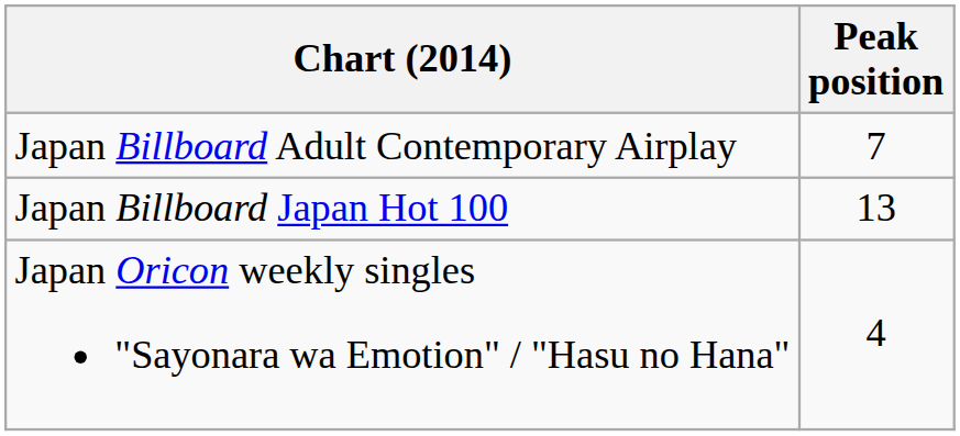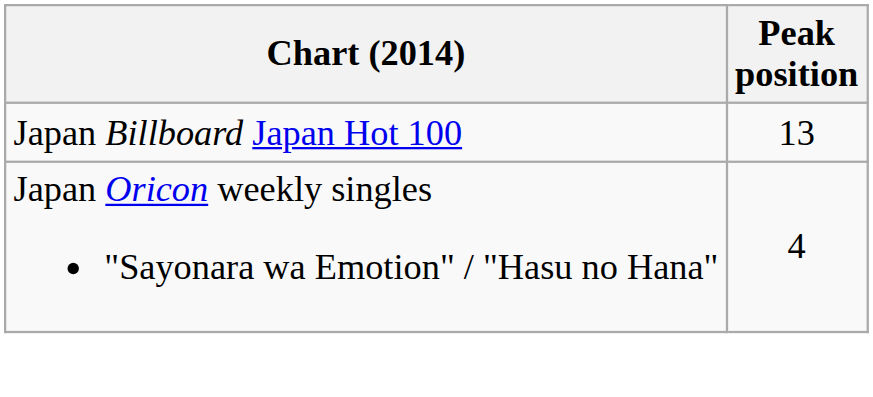- row: Japan Billboard Adult Contemporary Airplay | 7
